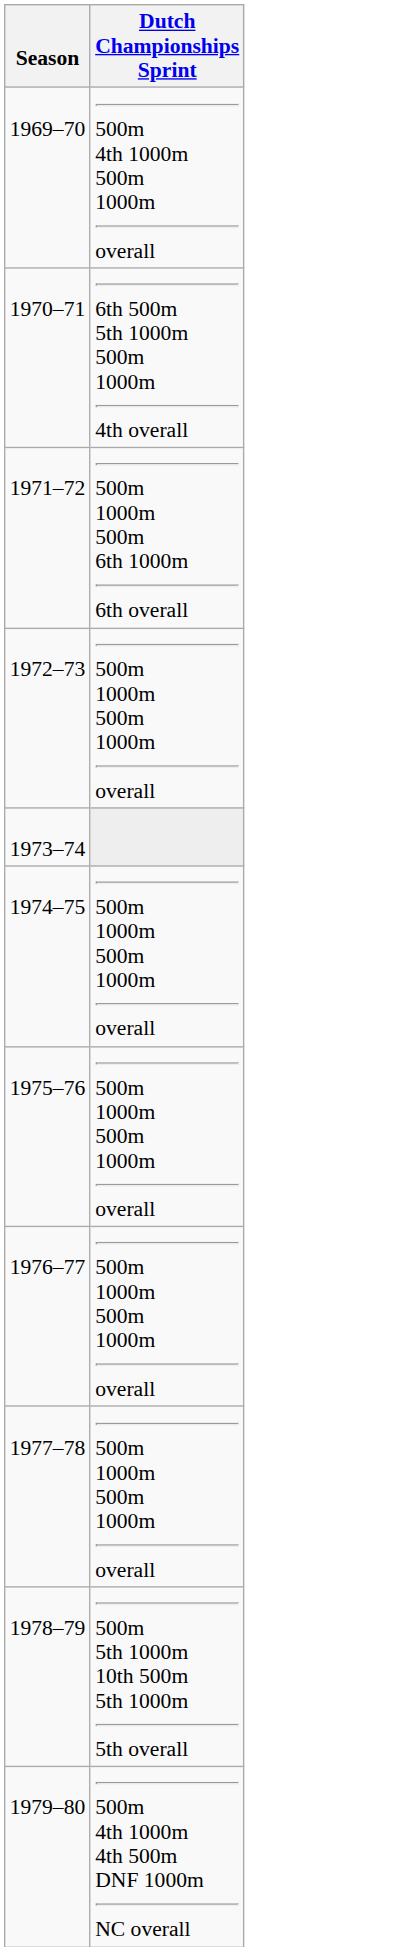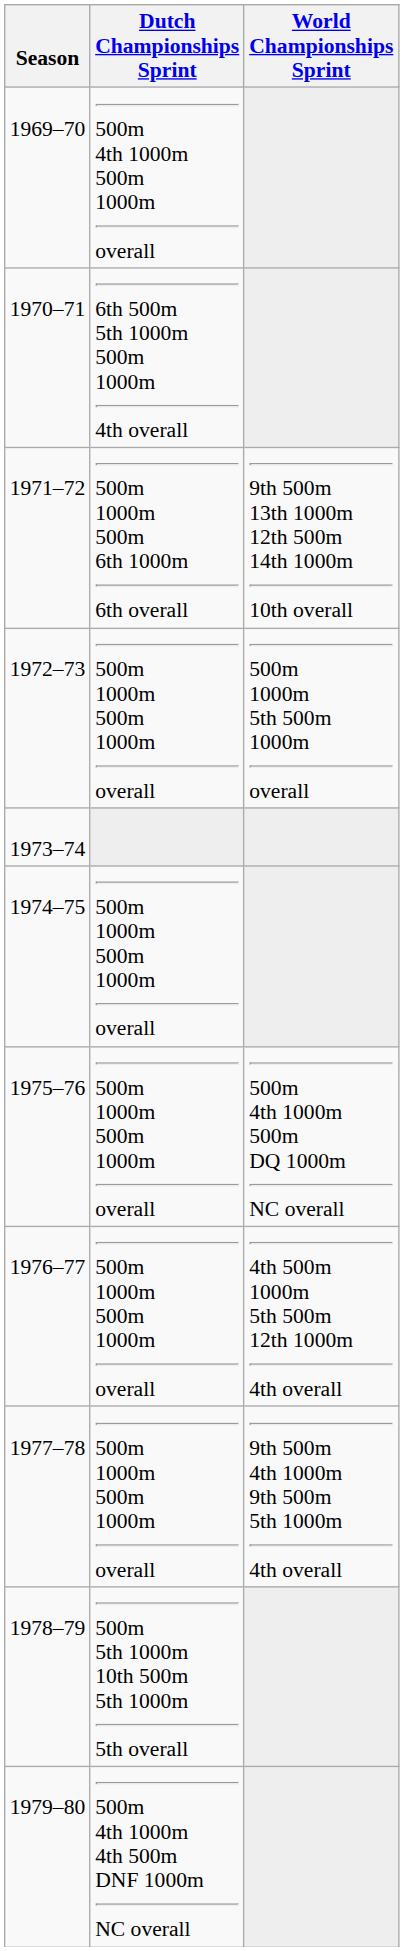+ column: World Championships Sprint | 9th 500m 13th 1000m 12th 500m 14th 1000m 10th overall | 500m 1000m 5th 500m 1000m overall | 500m 4th 1000m 500m DQ 1000m NC overall | 4th 500m 1000m 5th 500m 12th 1000m 4th overall | 9th 500m 4th 1000m 9th 500m 5th 1000m 4th overall
